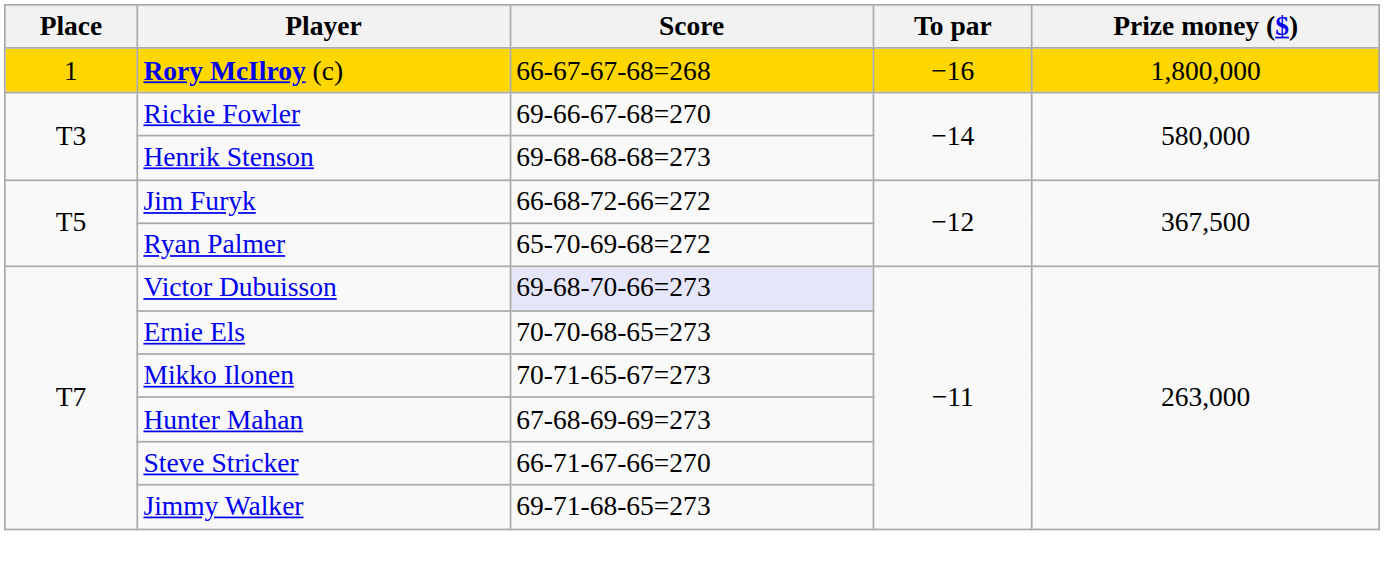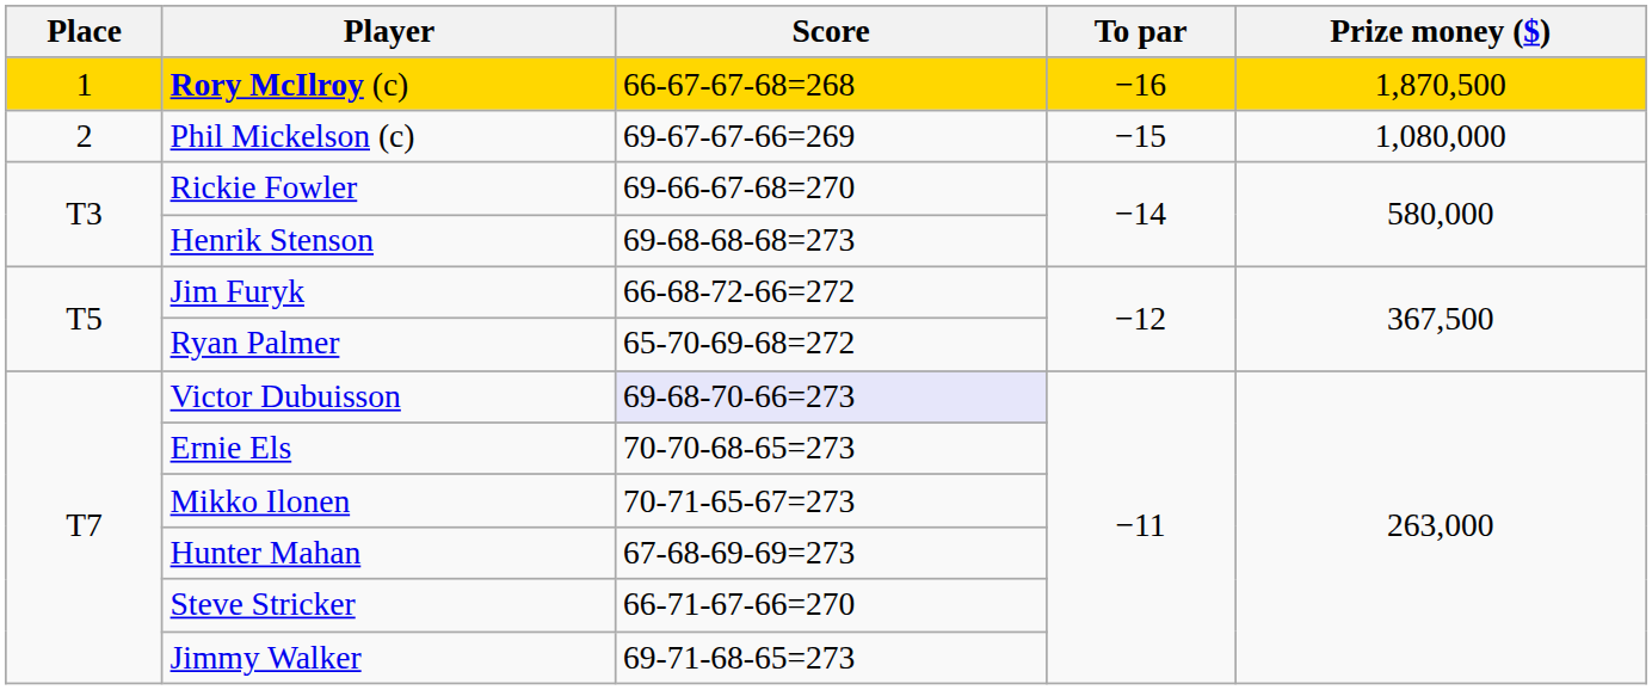Rory McIlroy (c) | Prize money ($): 1,800,000 -> 1,870,500
+ row: 2 | Phil Mickelson (c) | 69-67-67-66=269 | −15 | 1,080,000
